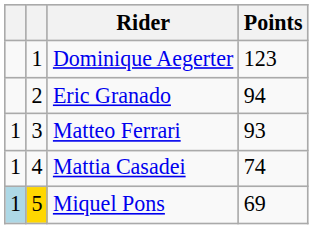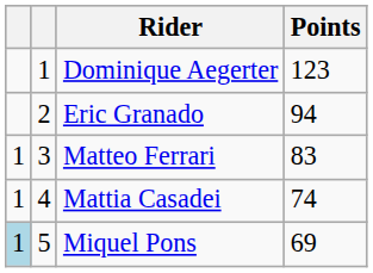Matteo Ferrari | Points: 93 -> 83
Miquel Pons | column 2: gold background -> no background
